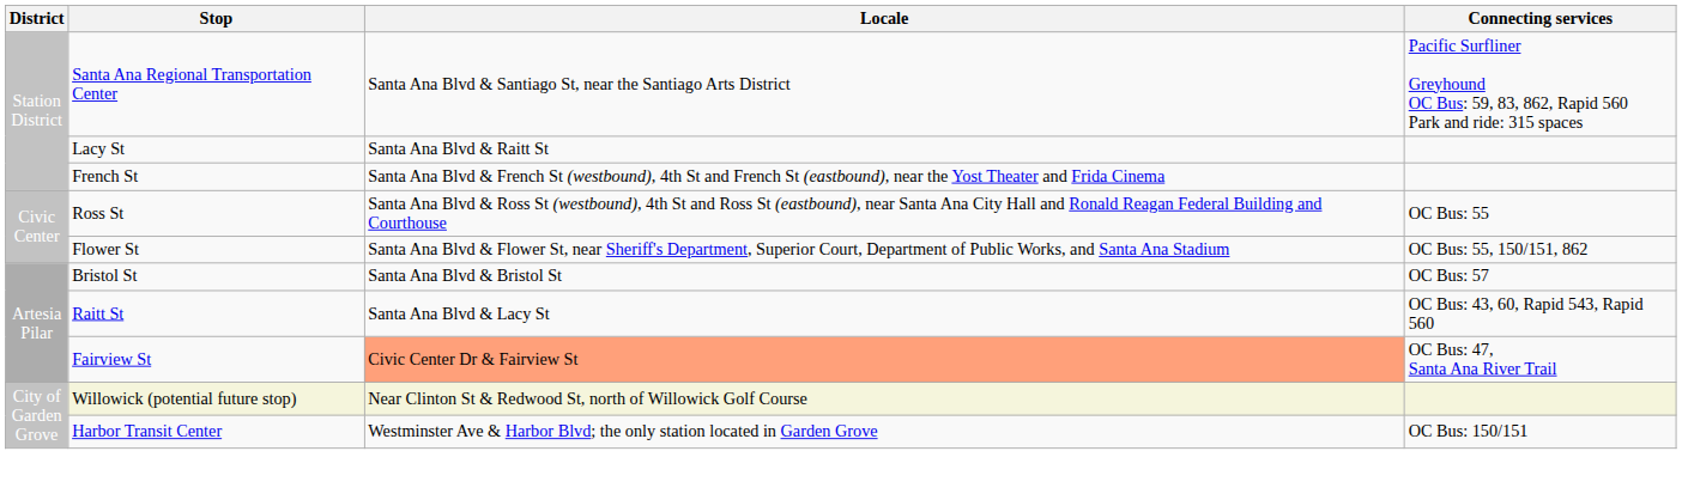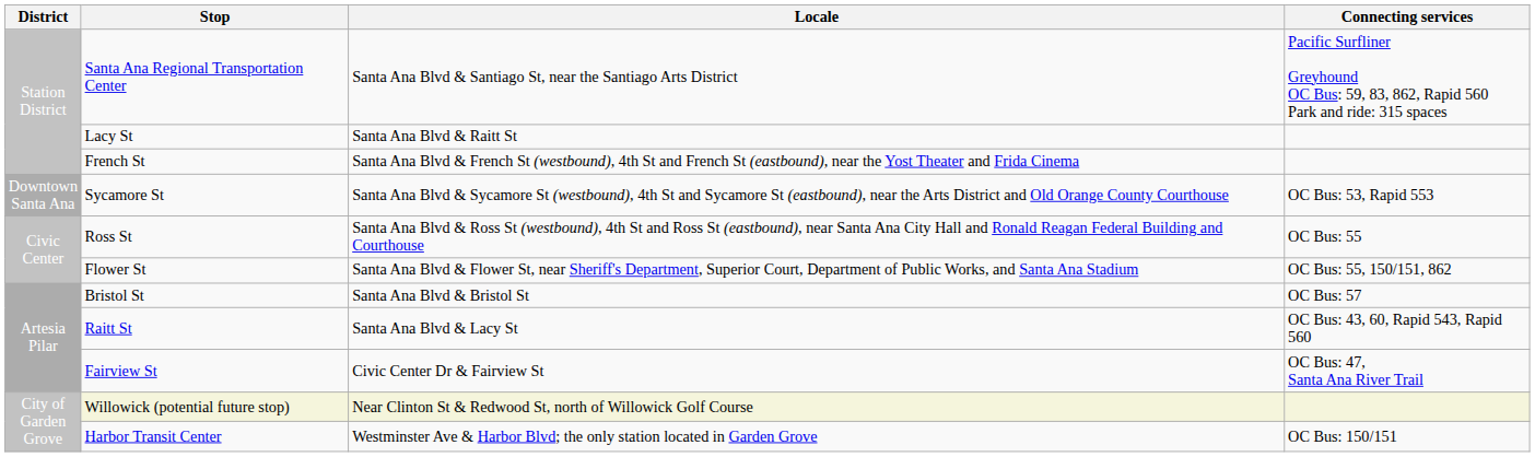+ row: Downtown Santa Ana | Sycamore St | Santa Ana Blvd & Sycamore St (westbound), 4th St and Sycamore St (eastbound), near the Arts District and Old Orange County Courthouse | OC Bus: 53, Rapid 553
Fairview St | Locale: lightsalmon background -> no background
